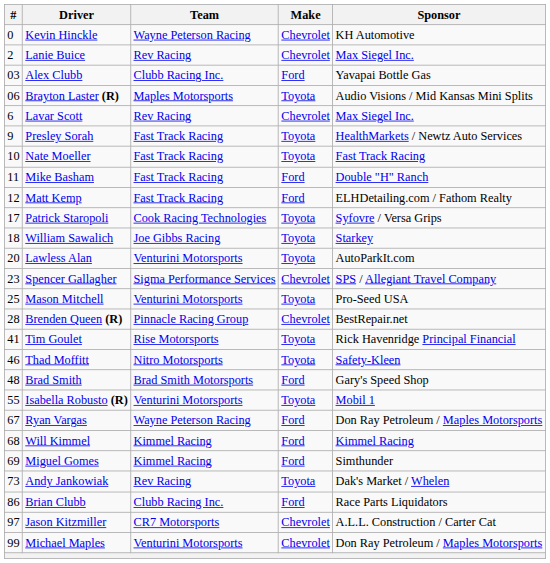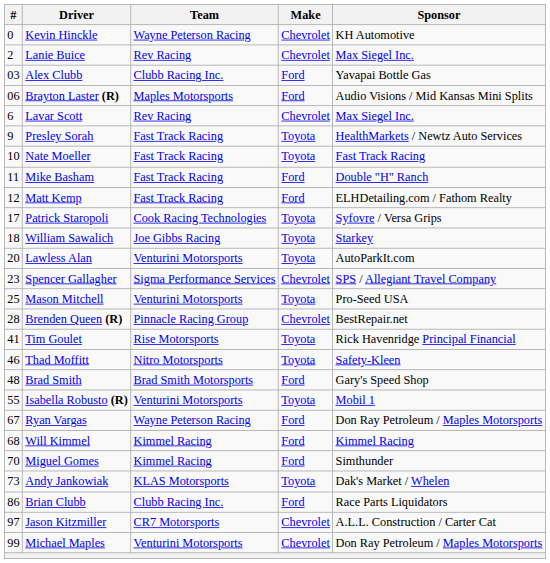Brayton Laster (R) | Make: Toyota -> Ford
Miguel Gomes | #: 69 -> 70
Andy Jankowiak | Team: Rev Racing -> KLAS Motorsports
